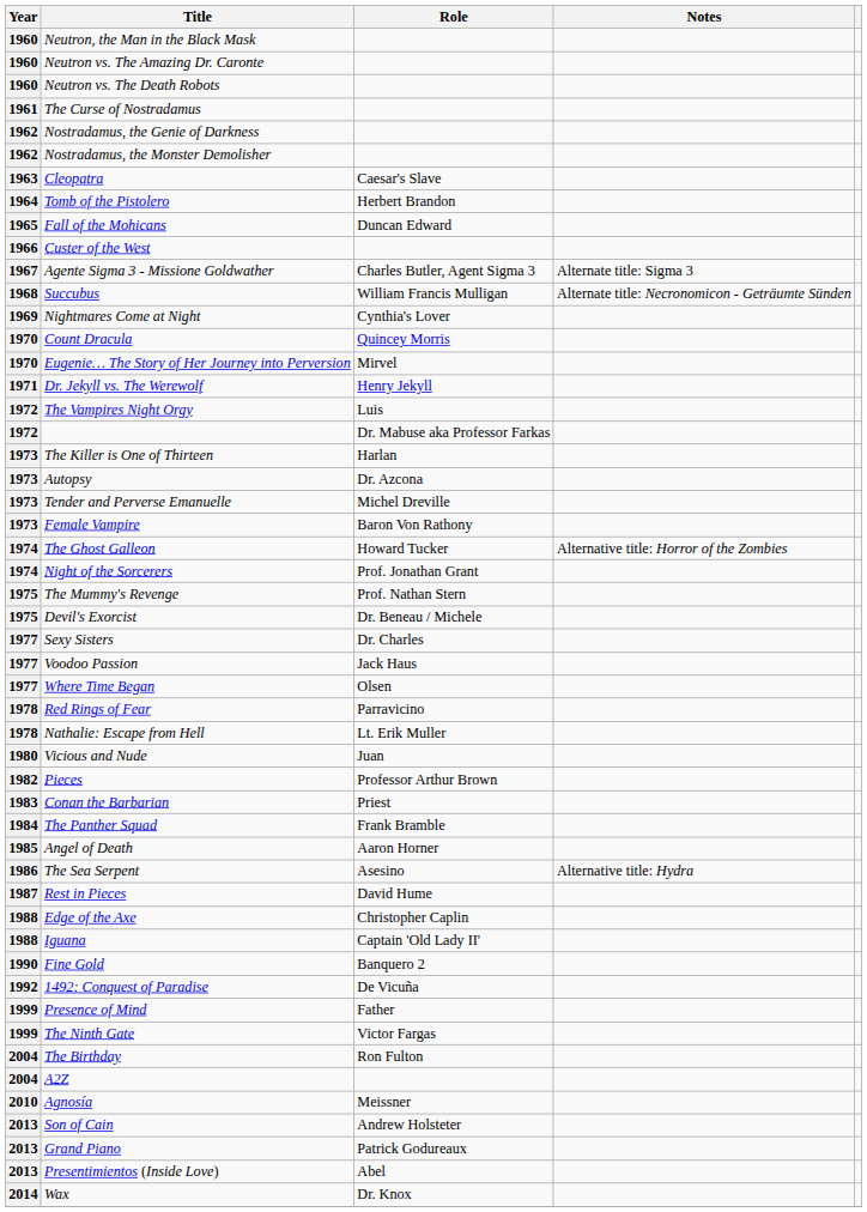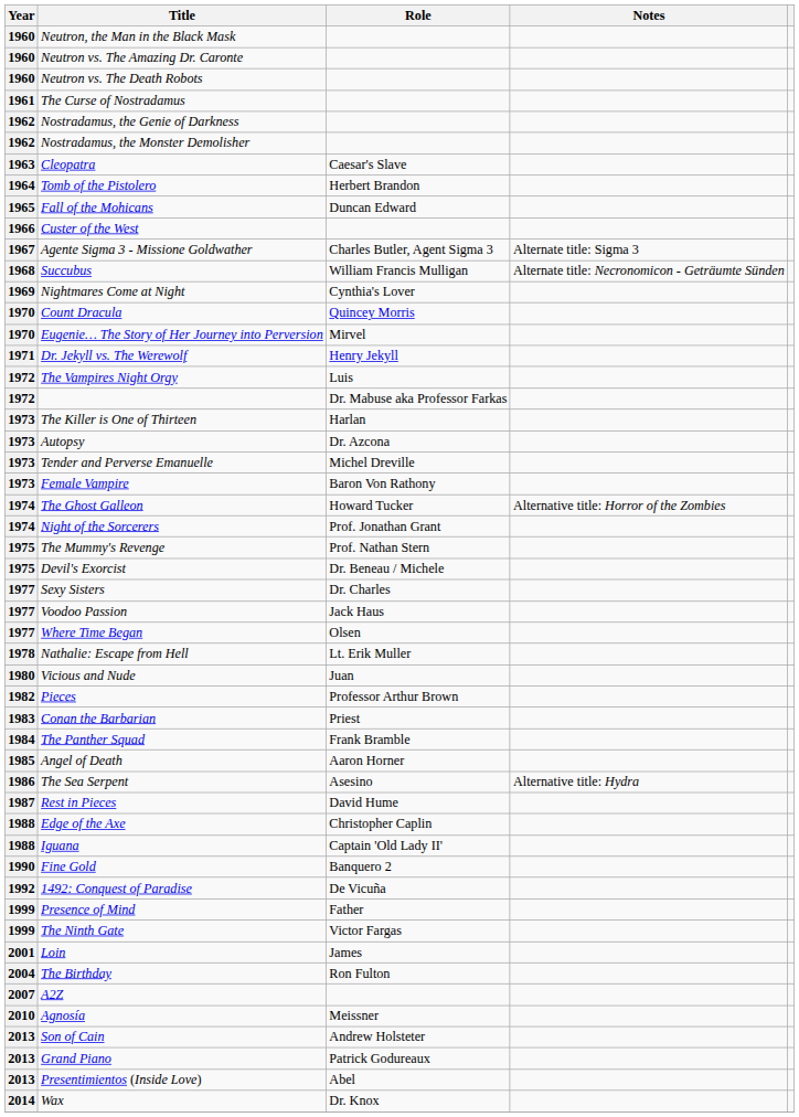- row: 1978 | Red Rings of Fear | Parravicino
+ row: 2001 | Loin | James
A2Z | Year: 2004 -> 2007
